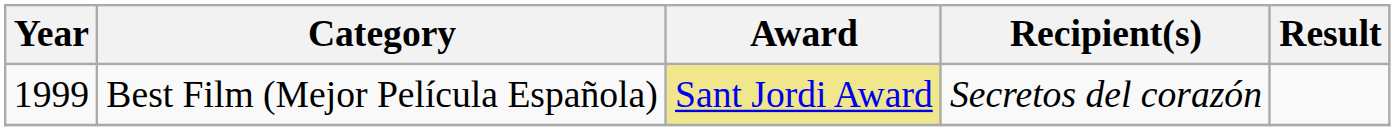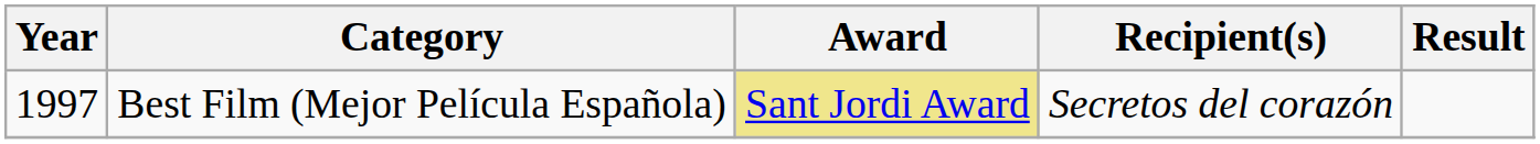Best Film (Mejor Película Española) | Year: 1999 -> 1997
